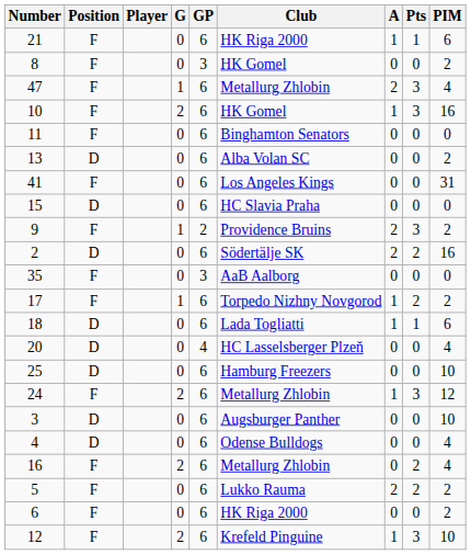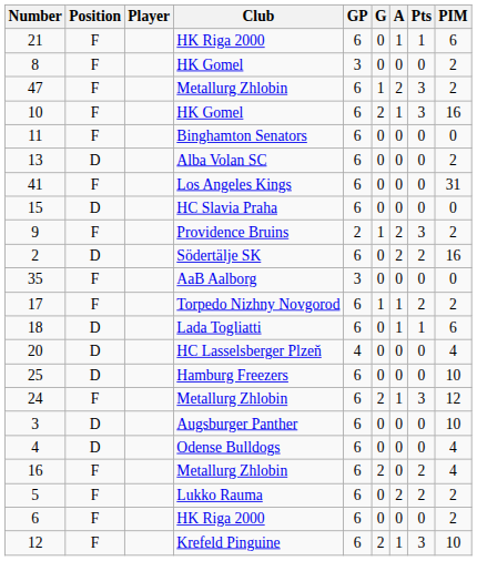columns swapped: Club <-> G
47 | PIM: 4 -> 2
